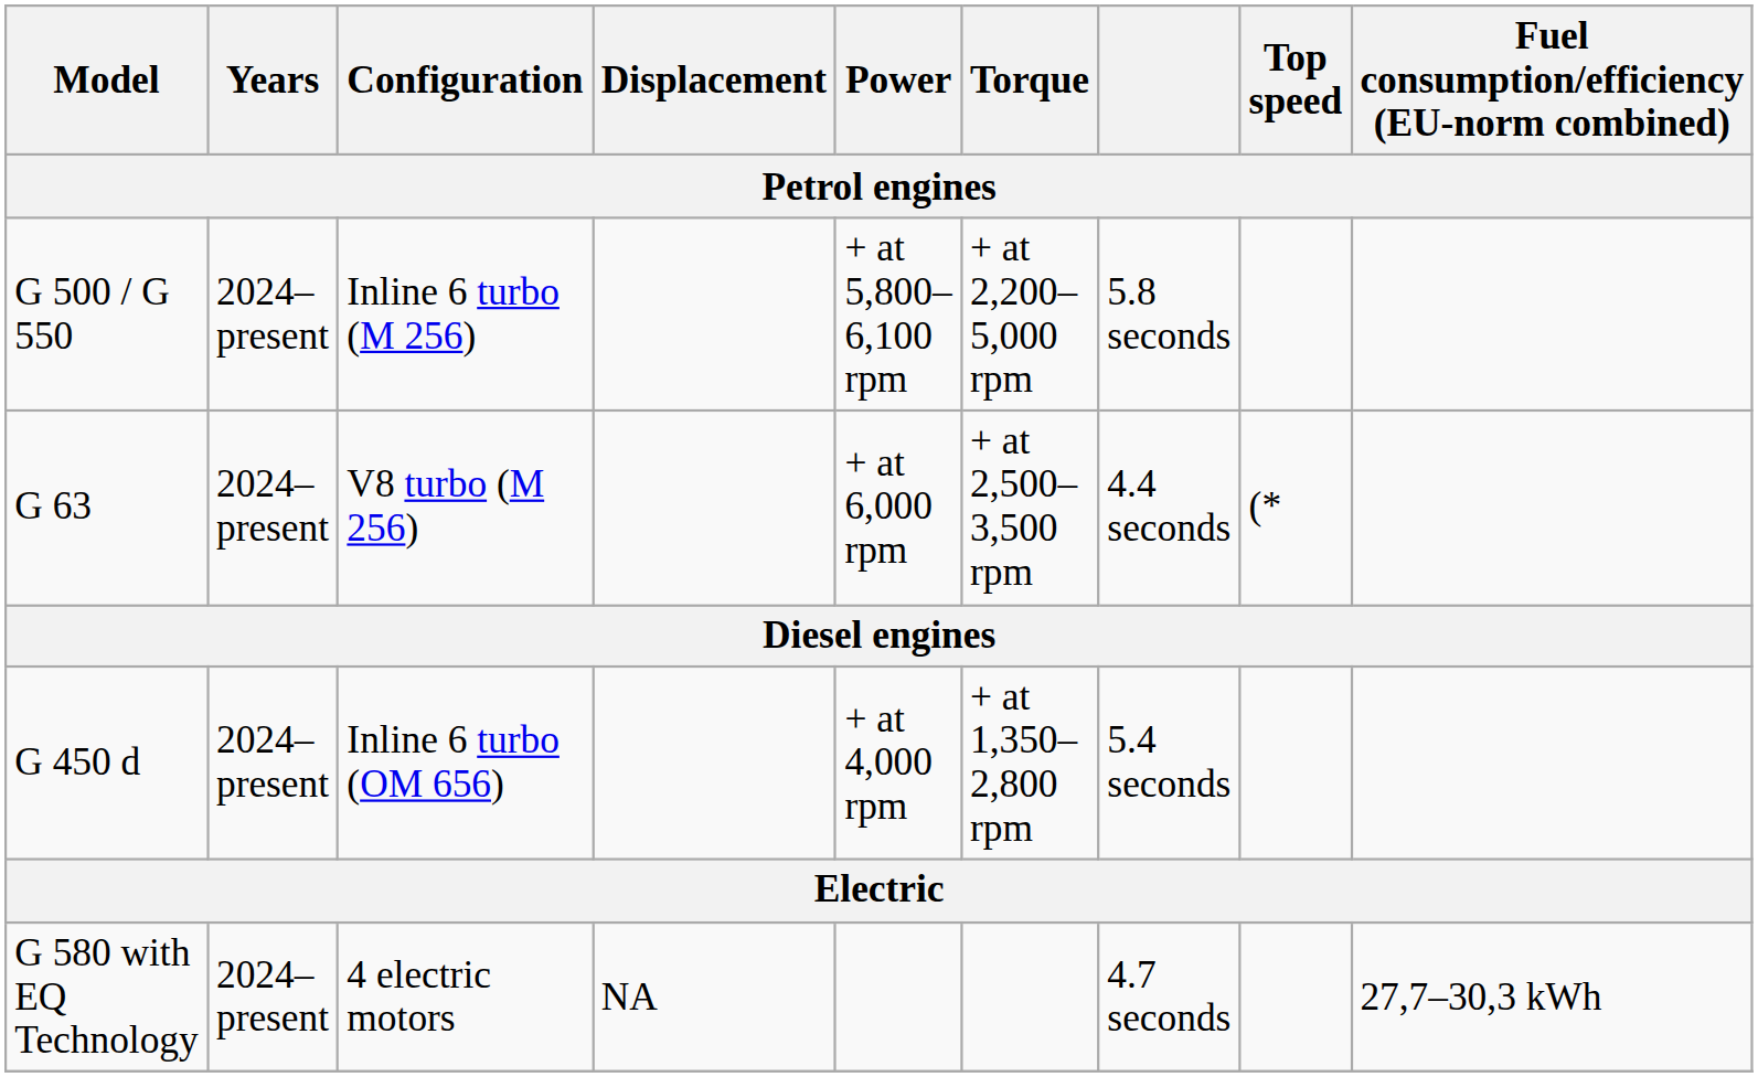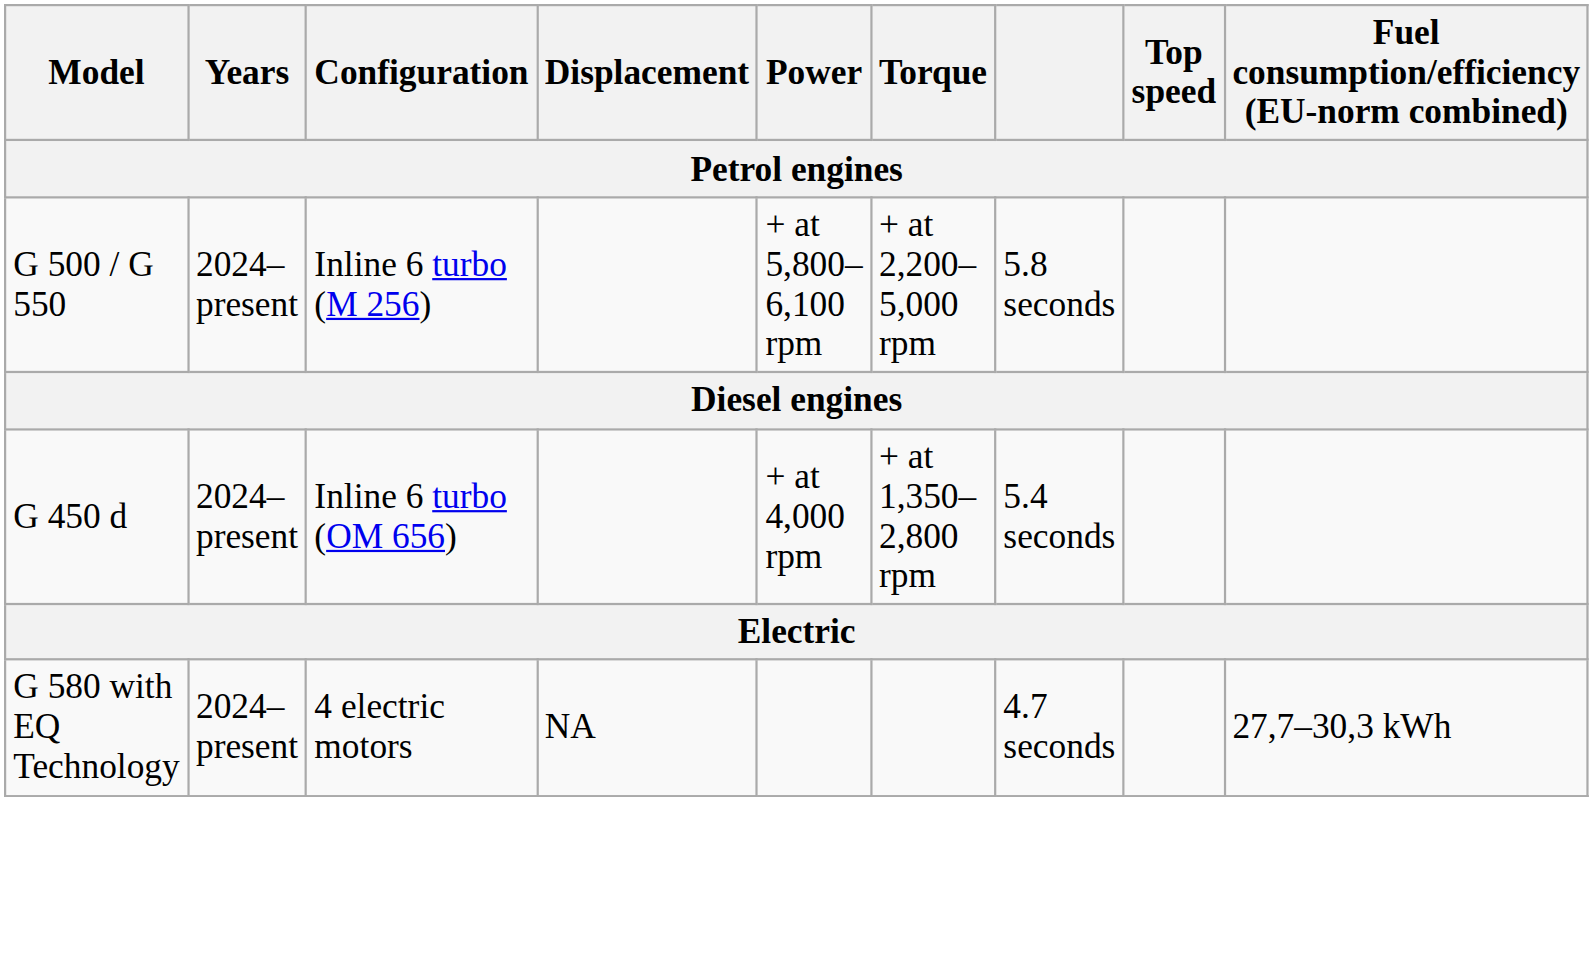- row: G 63 | 2024–present | V8 turbo (M 256) | + at 6,000 rpm | + at 2,500–3,500 rpm | 4.4 seconds | (*
